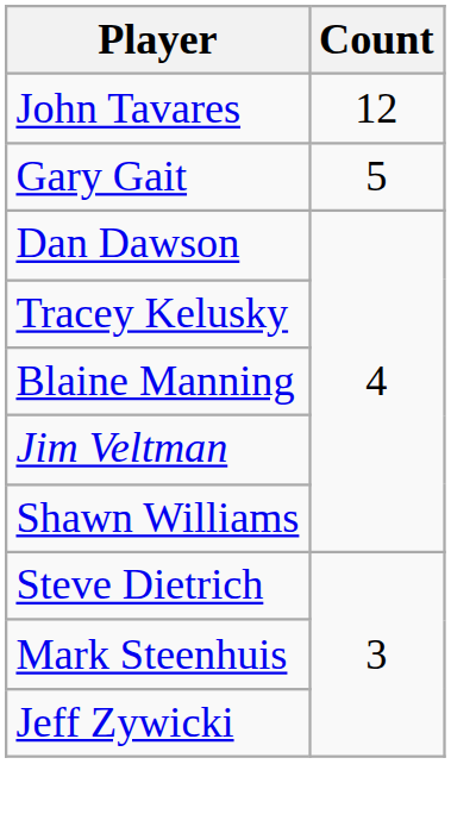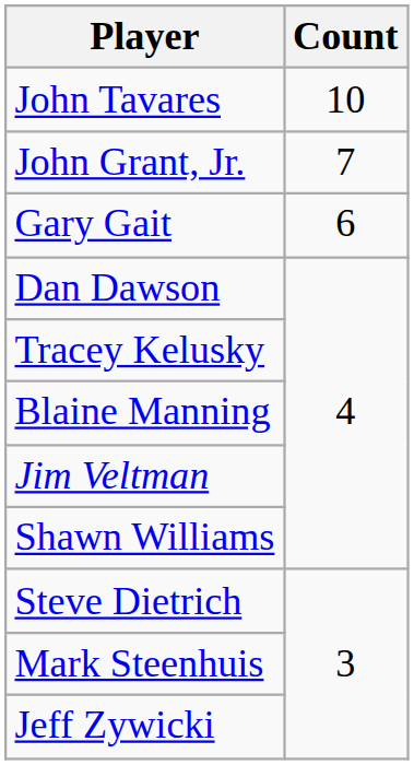John Tavares | Count: 12 -> 10
+ row: John Grant, Jr. | 7
Gary Gait | Count: 5 -> 6
